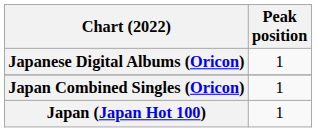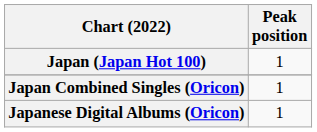rows swapped: Japan (Japan Hot 100) <-> Japanese Digital Albums (Oricon)
